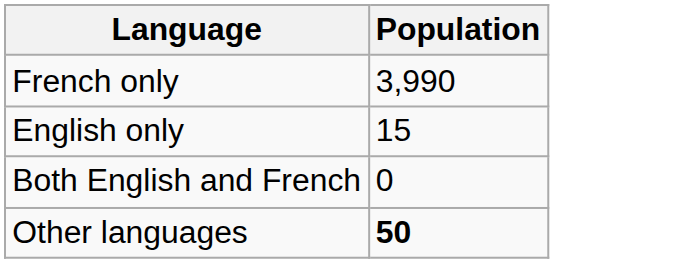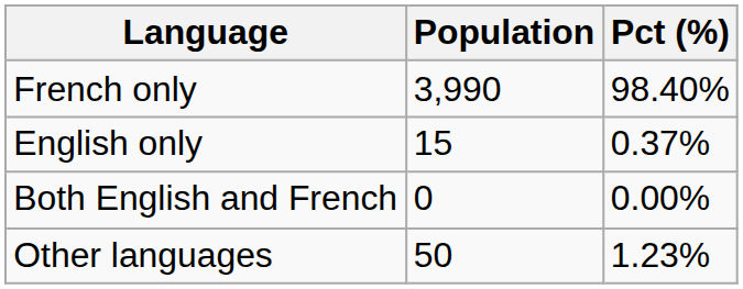+ column: Pct (%) | 98.40% | 0.37% | 0.00% | 1.23%
Other languages | Population: bold -> normal
